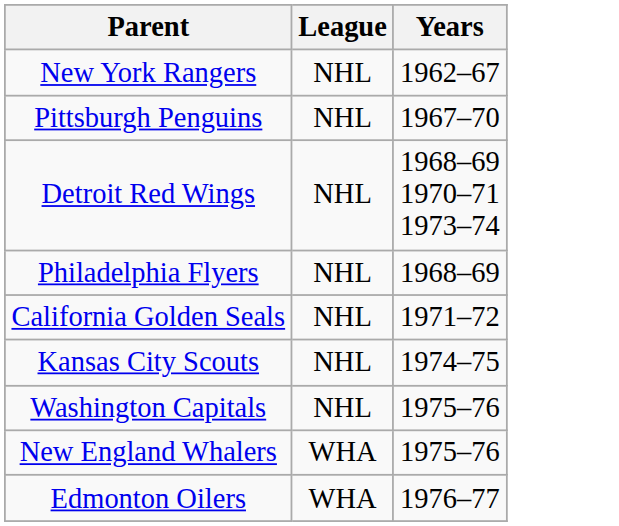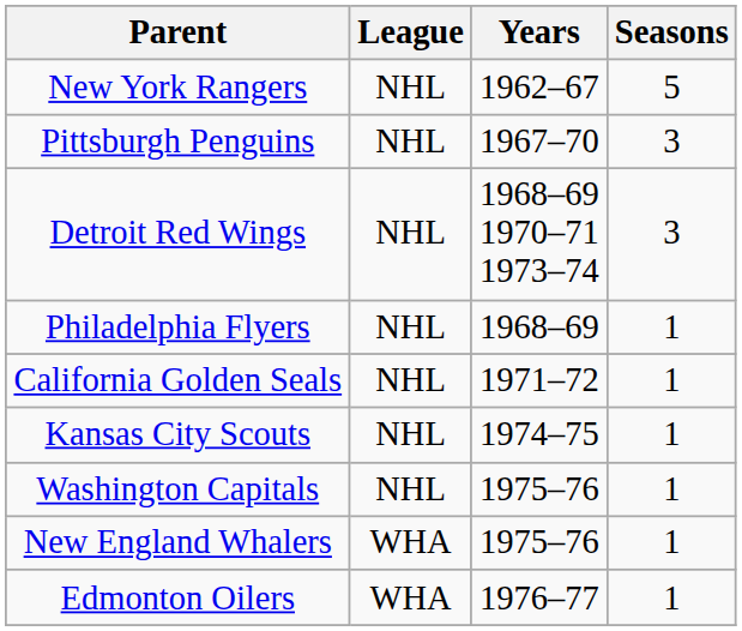+ column: Seasons | 5 | 3 | 3 | 1 | 1 | 1 | 1 | 1 | 1
